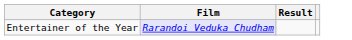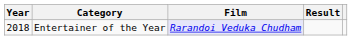+ column: Year | 2018
